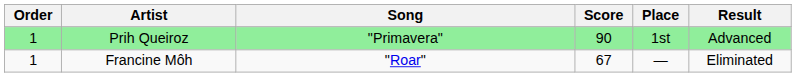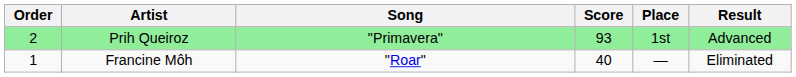Prih Queiroz | Order: 1 -> 2
Prih Queiroz | Score: 90 -> 93
Francine Môh | Score: 67 -> 40
